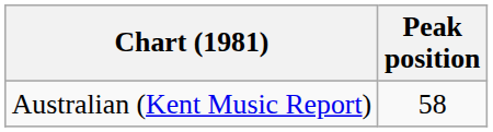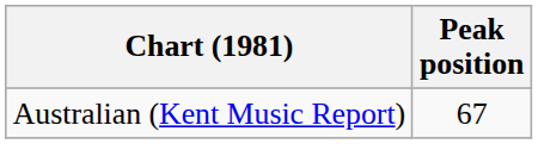Australian (Kent Music Report) | Peak position: 58 -> 67
